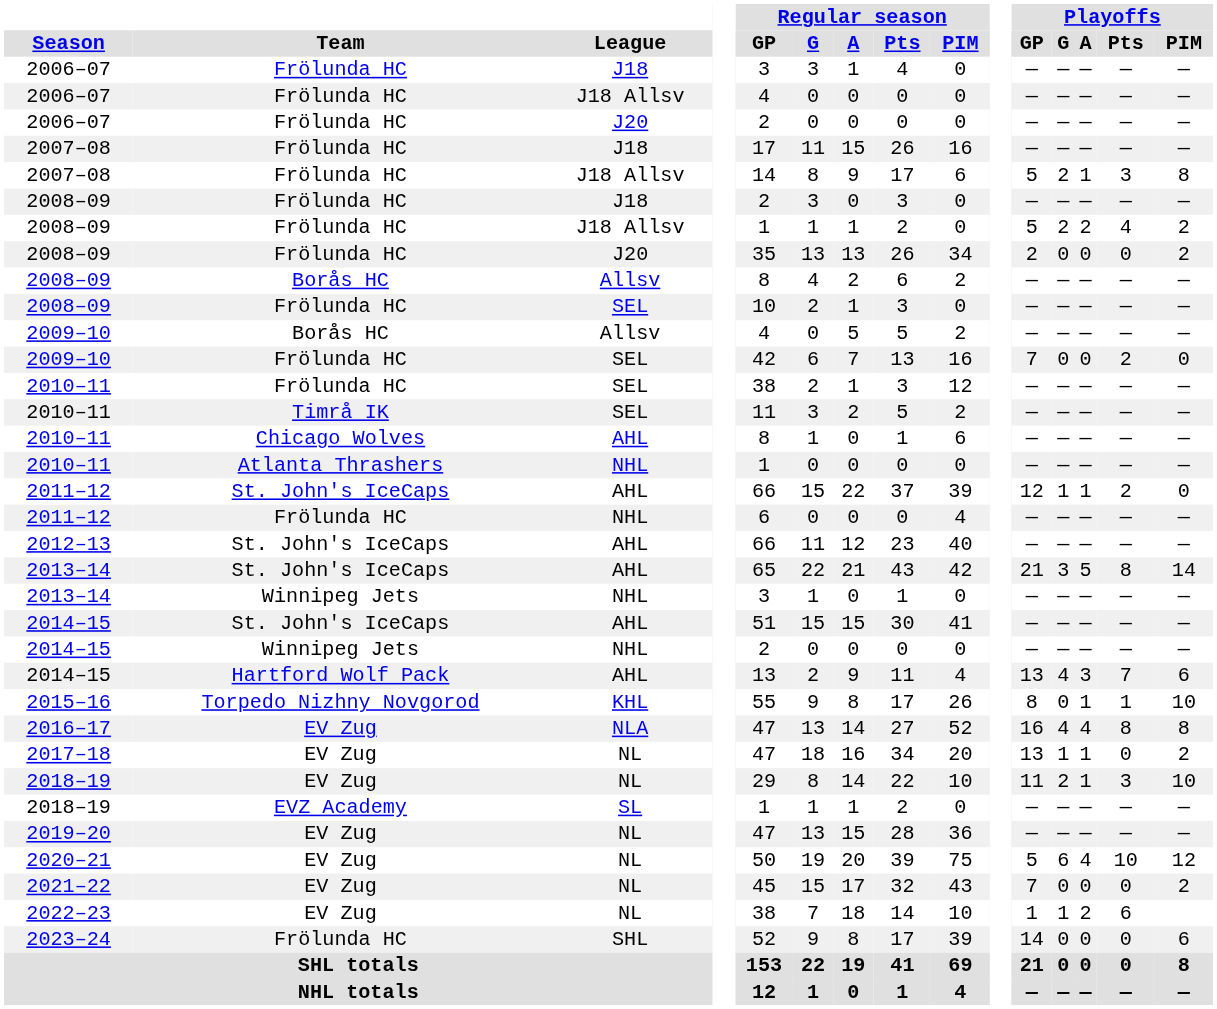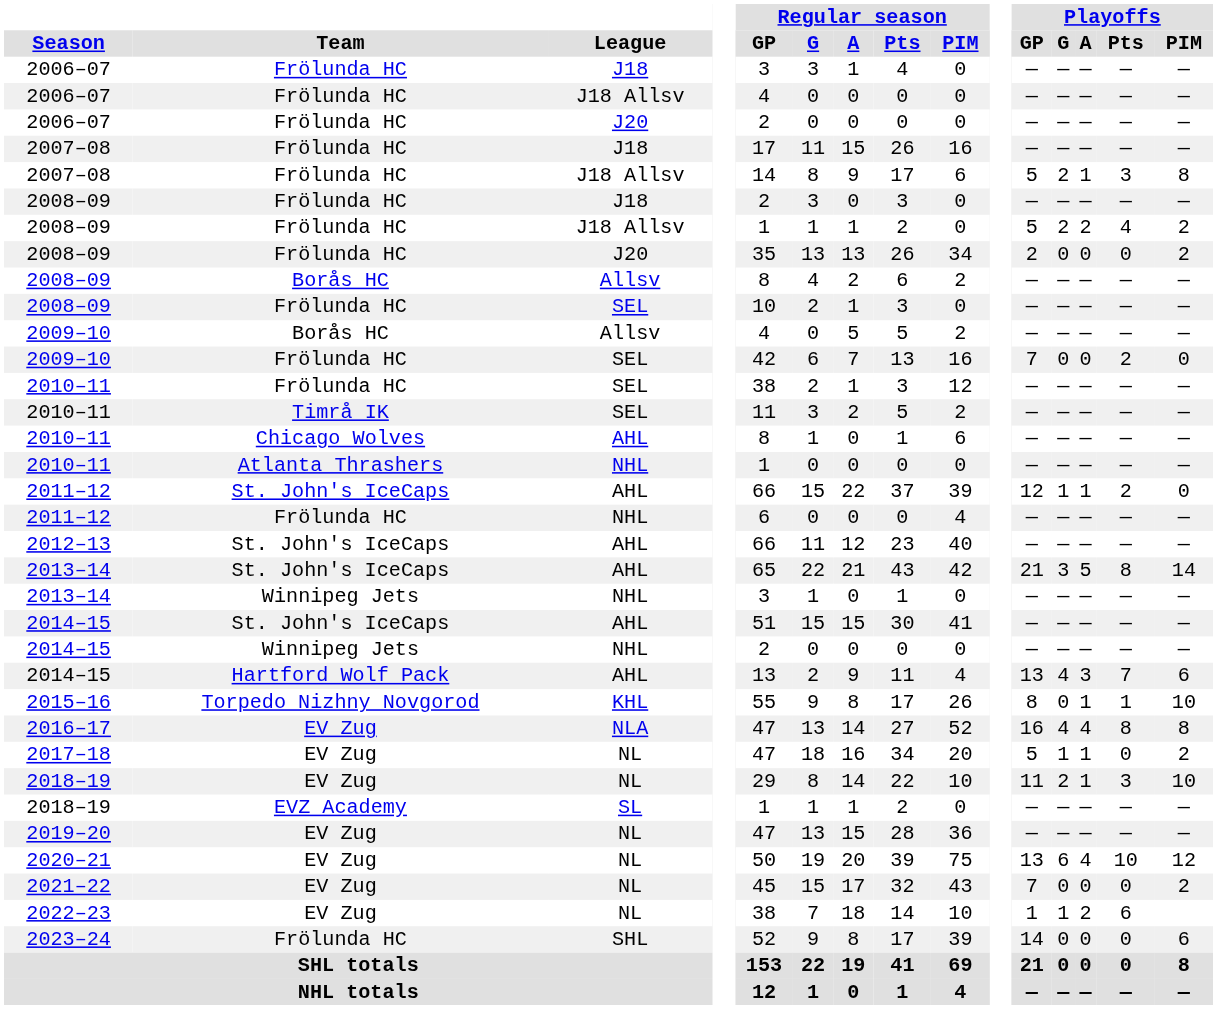2017–18 | Playoffs / GP: 13 -> 5
2020–21 | Playoffs / GP: 5 -> 13
